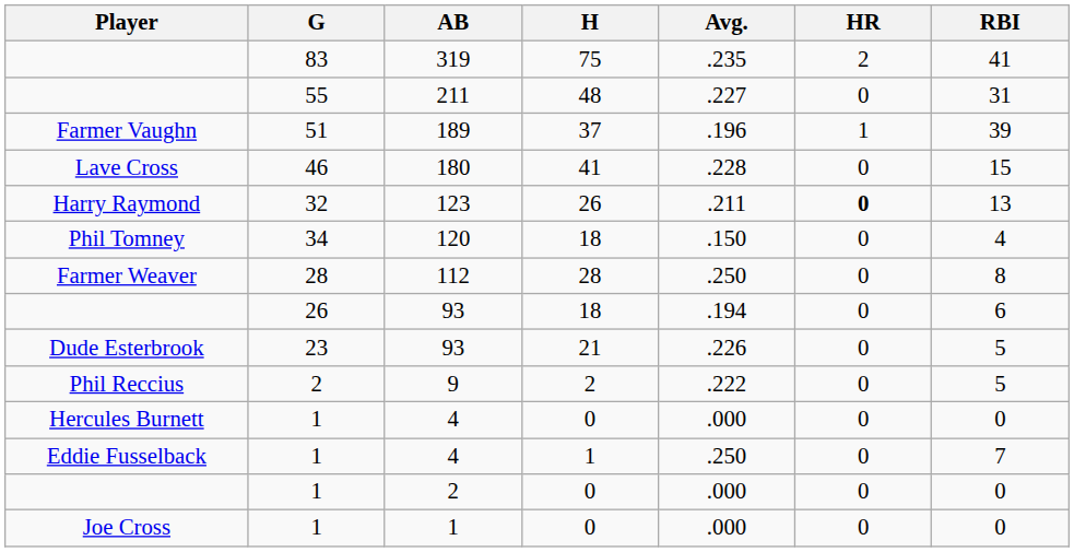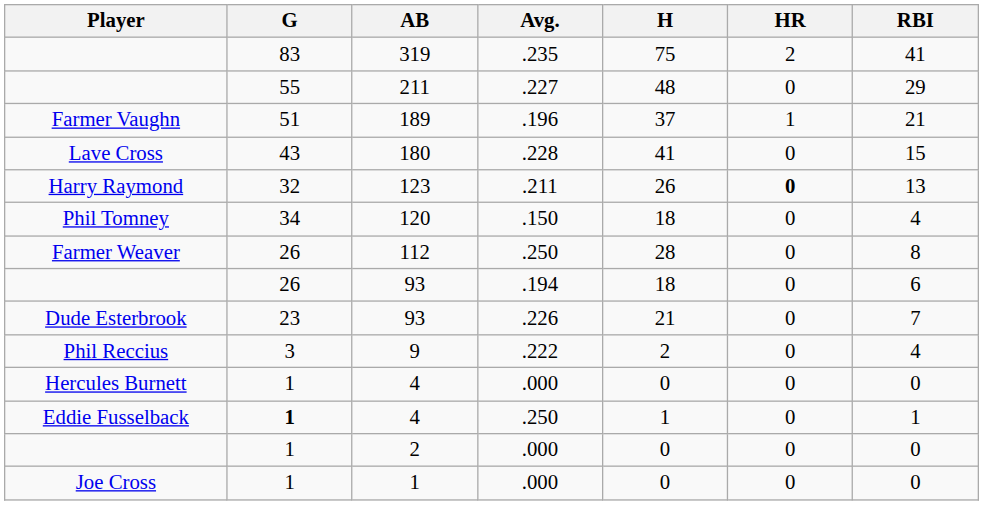columns swapped: H <-> Avg.
211 | RBI: 31 -> 29
189 | RBI: 39 -> 21
180 | G: 46 -> 43
112 | G: 28 -> 26
Dude Esterbrook / 93 | RBI: 5 -> 7
9 | G: 2 -> 3
9 | RBI: 5 -> 4
Eddie Fusselback / 4 | G: normal -> bold
Eddie Fusselback / 4 | RBI: 7 -> 1
